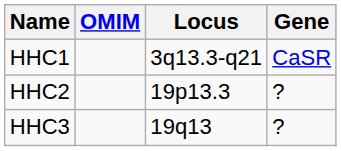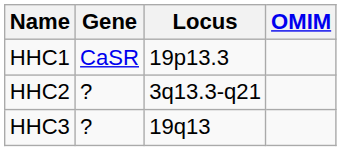columns swapped: OMIM <-> Gene
HHC1 | Locus: 3q13.3-q21 -> 19p13.3
HHC2 | Locus: 19p13.3 -> 3q13.3-q21
